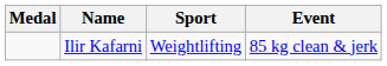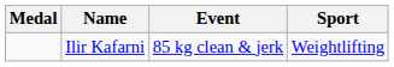columns swapped: Sport <-> Event
